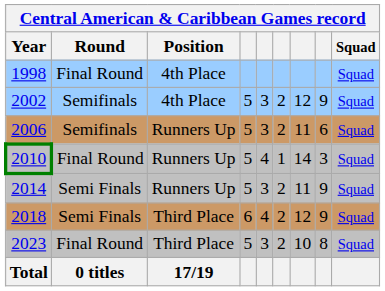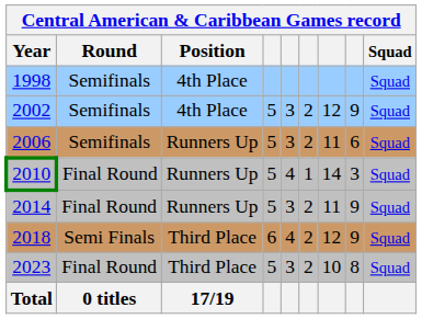1998 | Round: Final Round -> Semifinals
2014 | Round: Semi Finals -> Final Round
